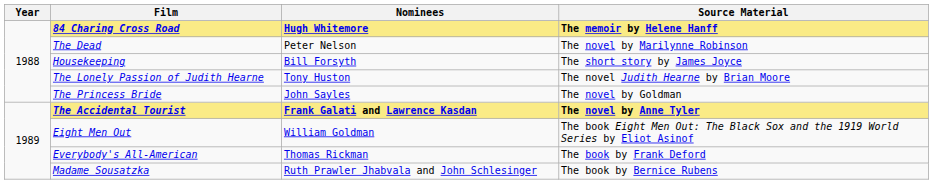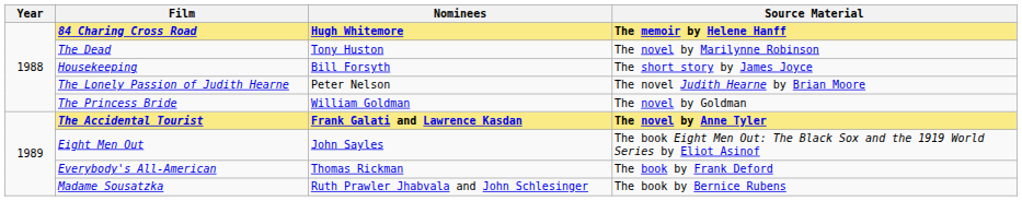The Dead | Nominees: Peter Nelson -> Tony Huston
The Lonely Passion of Judith Hearne | Nominees: Tony Huston -> Peter Nelson
The Princess Bride | Nominees: John Sayles -> William Goldman
Eight Men Out | Nominees: William Goldman -> John Sayles
